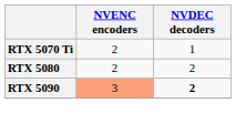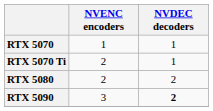+ row: RTX 5070 | 1 | 1
RTX 5090 | NVENC encoders: lightsalmon background -> no background
